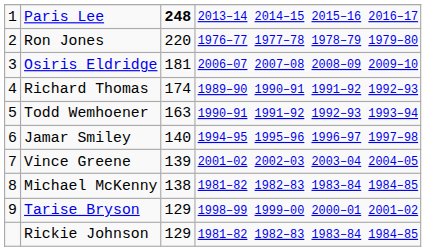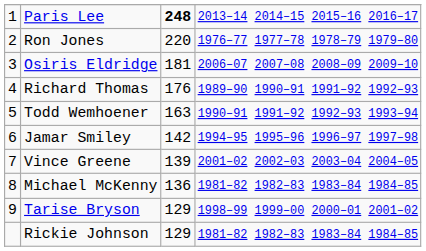Richard Thomas | column 3: 174 -> 176
Jamar Smiley | column 3: 140 -> 142
Michael McKenny | column 3: 138 -> 136
